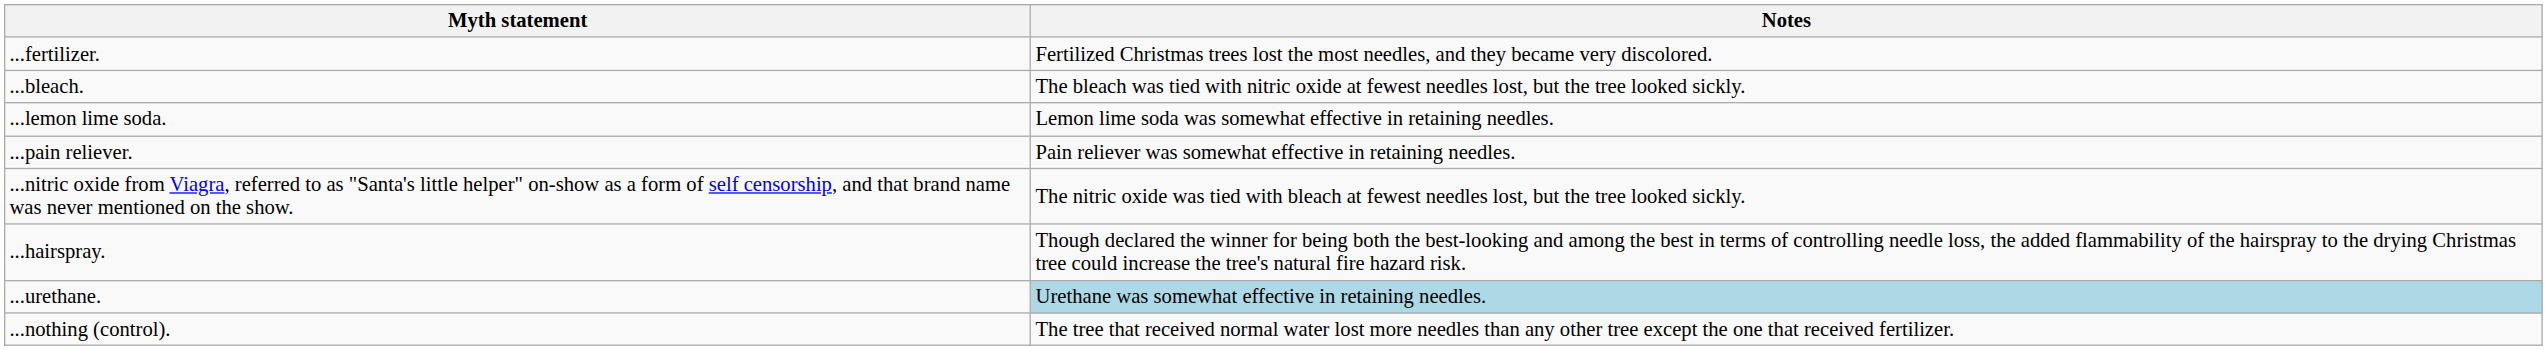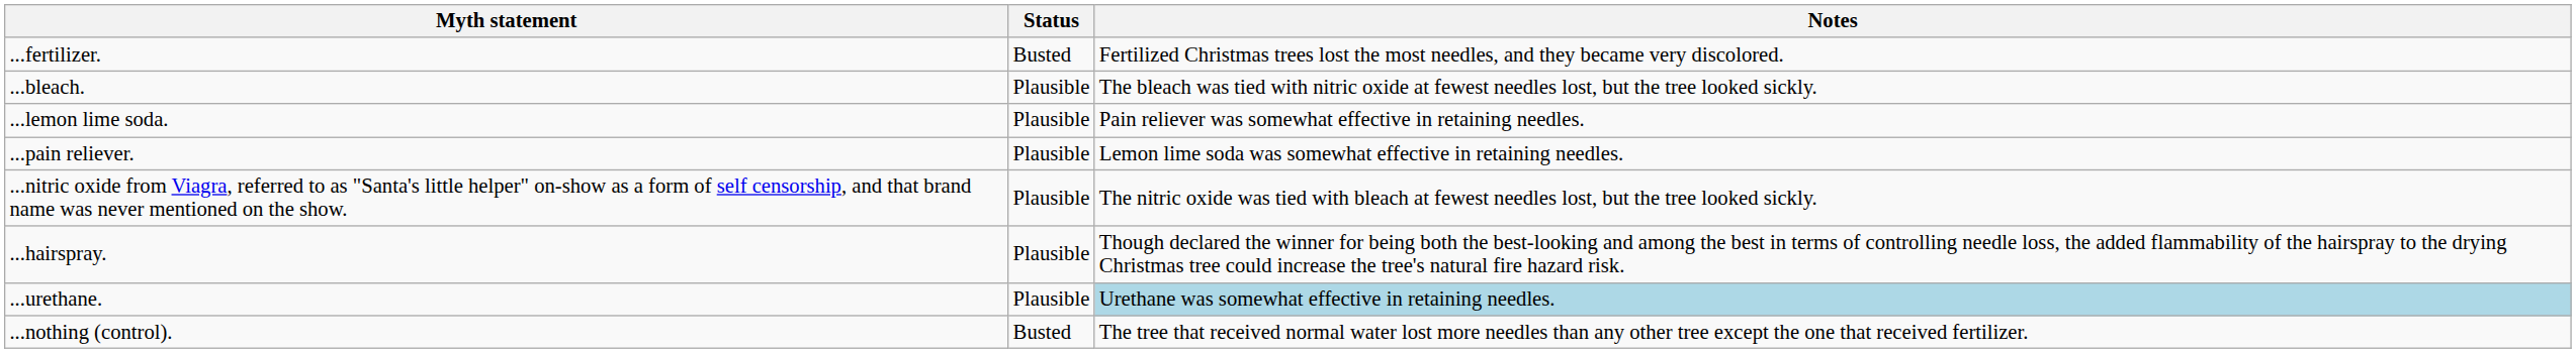+ column: Status | Busted | Plausible | Plausible | Plausible | Plausible | Plausible | Plausible | Busted
...lemon lime soda. | Notes: Lemon lime soda was somewhat effective in retaining needles. -> Pain reliever was somewhat effective in retaining needles.
...pain reliever. | Notes: Pain reliever was somewhat effective in retaining needles. -> Lemon lime soda was somewhat effective in retaining needles.
